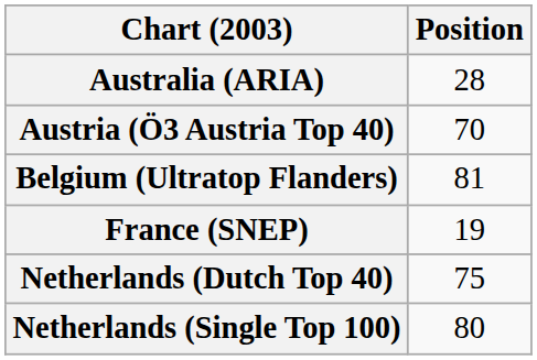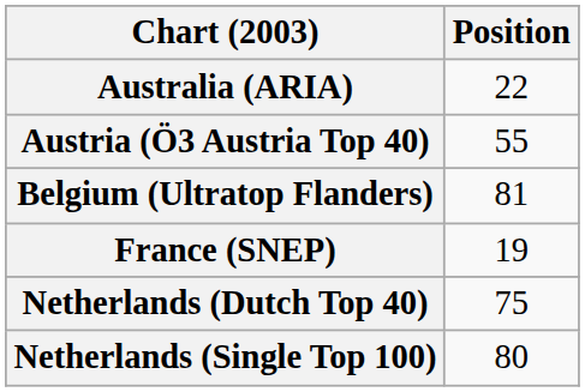Australia (ARIA) | Position: 28 -> 22
Austria (Ö3 Austria Top 40) | Position: 70 -> 55
